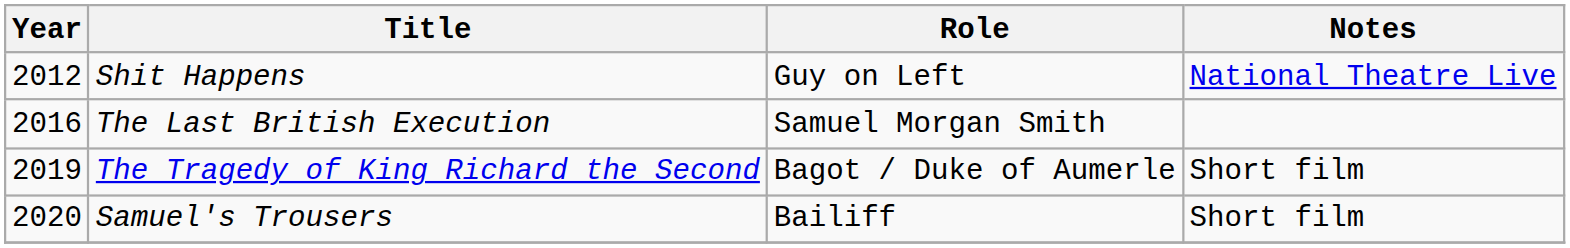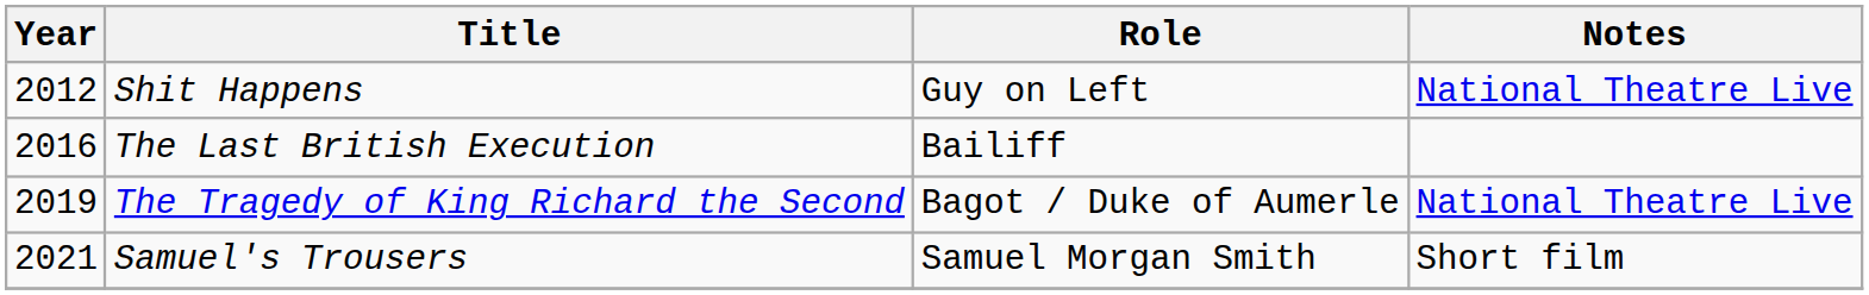The Last British Execution | Role: Samuel Morgan Smith -> Bailiff
The Tragedy of King Richard the Second | Notes: Short film -> National Theatre Live
Samuel's Trousers | Year: 2020 -> 2021
Samuel's Trousers | Role: Bailiff -> Samuel Morgan Smith
